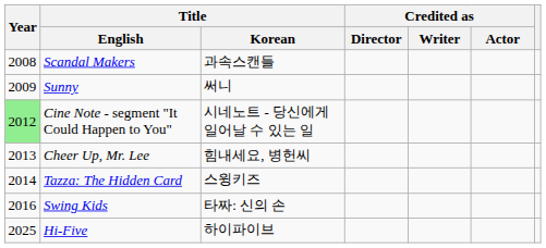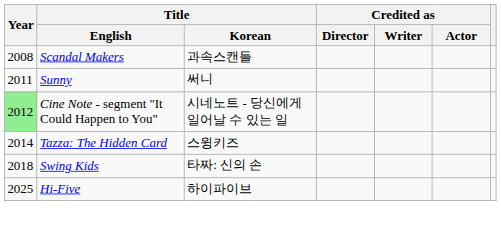Sunny | Year: 2009 -> 2011
- row: 2013 | Cheer Up, Mr. Lee | 힘내세요, 병헌씨
Swing Kids | Year: 2016 -> 2018
